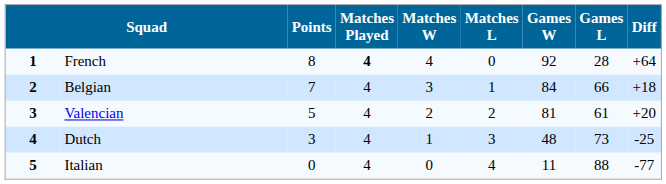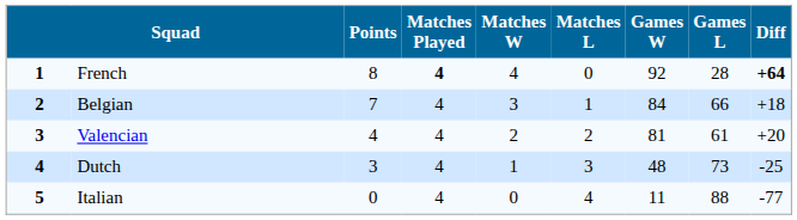French | Diff: normal -> bold
Valencian | Points: 5 -> 4
